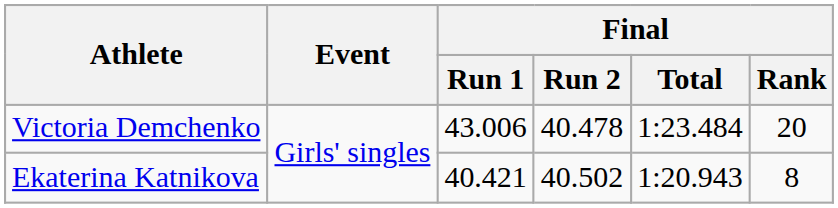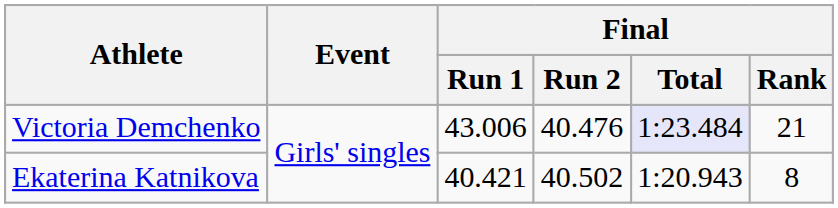Victoria Demchenko | Final / Run 2: 40.478 -> 40.476
Victoria Demchenko | Final / Total: no background -> lavender background
Victoria Demchenko | Final / Rank: 20 -> 21
